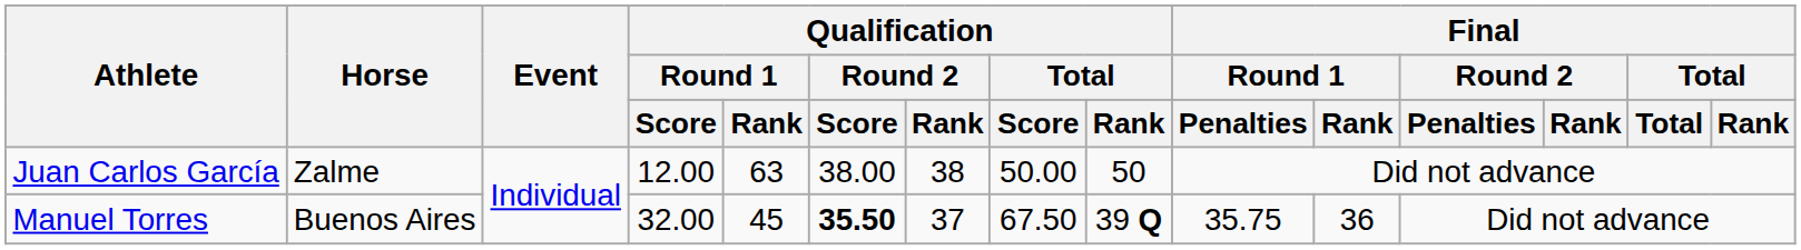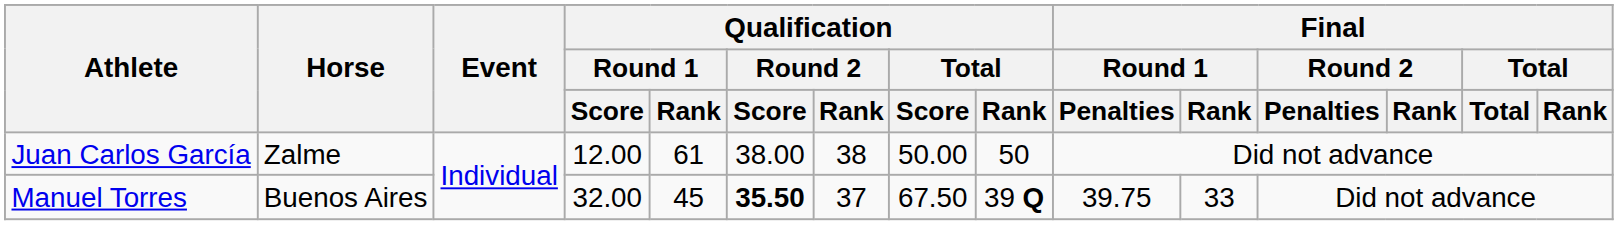Juan Carlos García | Qualification / Round 1 / Rank: 63 -> 61
Manuel Torres | Final / Round 1 / Penalties: 35.75 -> 39.75
Manuel Torres | Final / Round 1 / Rank: 36 -> 33
